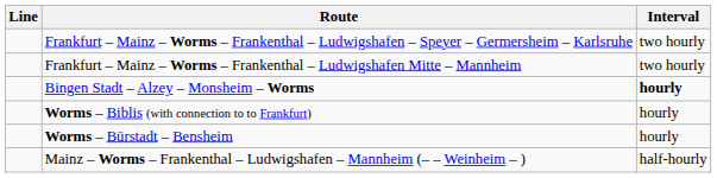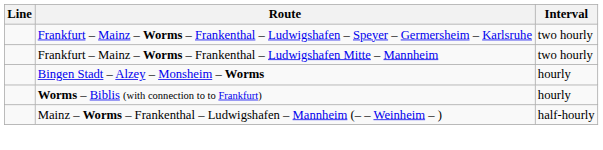Bingen Stadt – Alzey – Monsheim – Worms | Interval: bold -> normal
- row: Worms – Bürstadt – Bensheim | hourly
